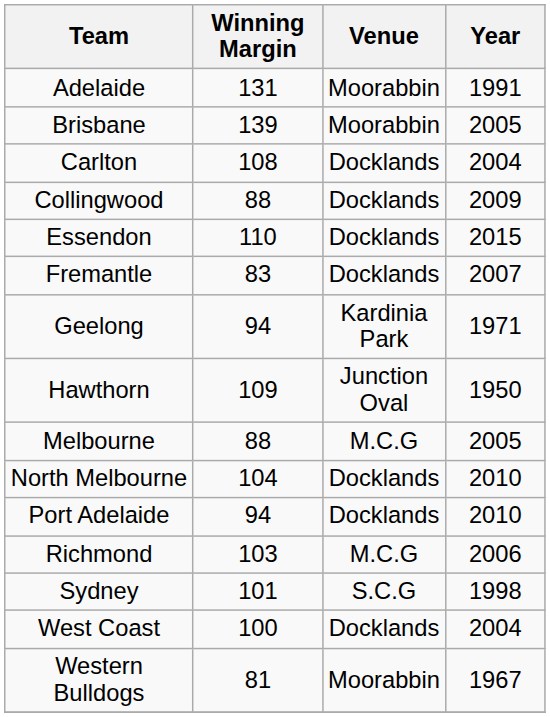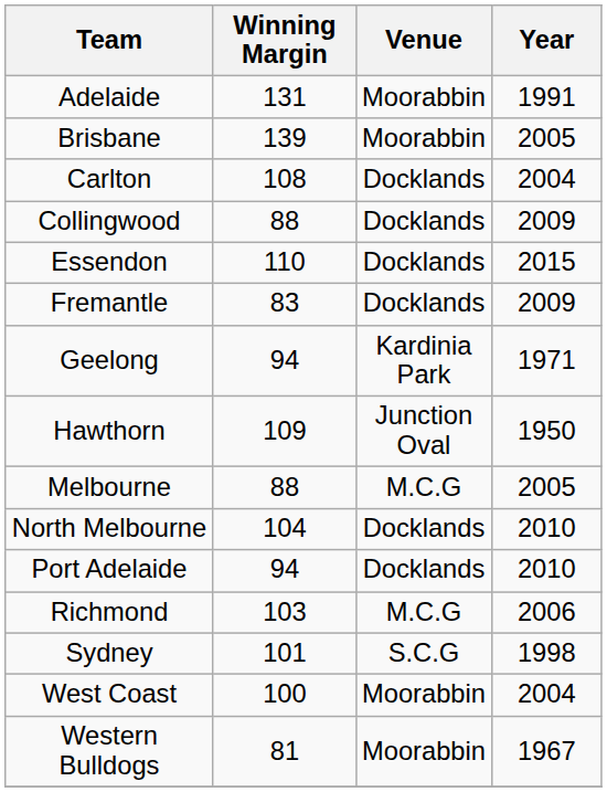Fremantle | Year: 2007 -> 2009
West Coast | Venue: Docklands -> Moorabbin
